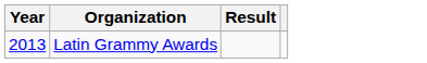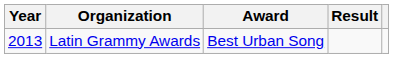+ column: Award | Best Urban Song
